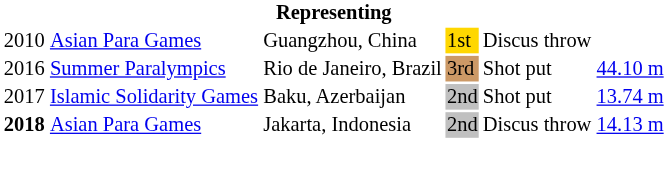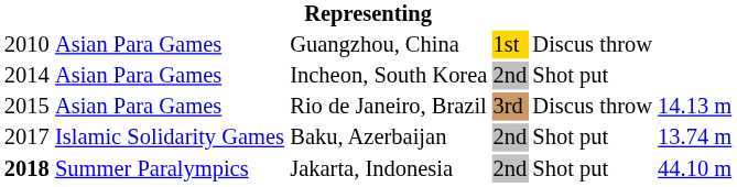+ row: 2014 | Asian Para Games | Incheon, South Korea | 2nd | Shot put
Rio de Janeiro, Brazil | column 1: 2016 -> 2015
Rio de Janeiro, Brazil | column 2: Summer Paralympics -> Asian Para Games
Rio de Janeiro, Brazil | column 5: Shot put -> Discus throw
Rio de Janeiro, Brazil | column 6: 44.10 m -> 14.13 m
Jakarta, Indonesia | column 2: Asian Para Games -> Summer Paralympics
Jakarta, Indonesia | column 5: Discus throw -> Shot put
Jakarta, Indonesia | column 6: 14.13 m -> 44.10 m
